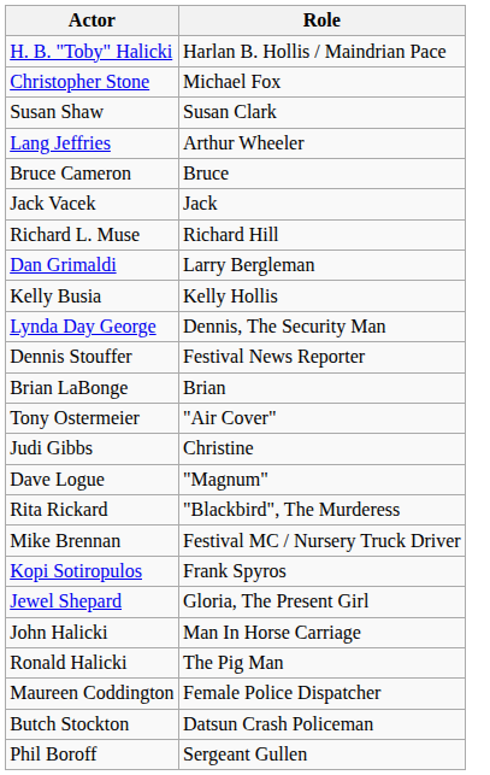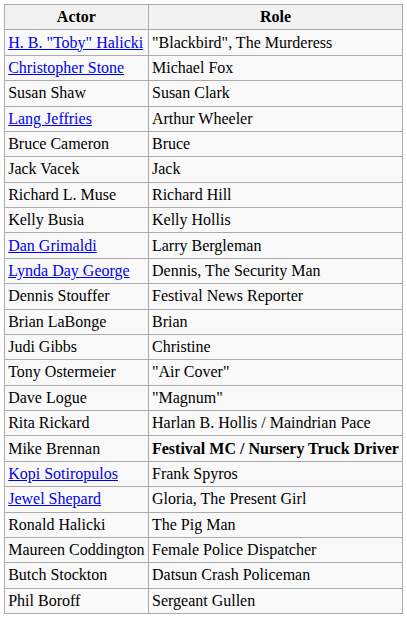H. B. "Toby" Halicki | Role: Harlan B. Hollis / Maindrian Pace -> "Blackbird", The Murderess
rows swapped: Dan Grimaldi <-> Kelly Busia
rows swapped: Judi Gibbs <-> Tony Ostermeier
Rita Rickard | Role: "Blackbird", The Murderess -> Harlan B. Hollis / Maindrian Pace
Mike Brennan | Role: normal -> bold
- row: John Halicki | Man In Horse Carriage
